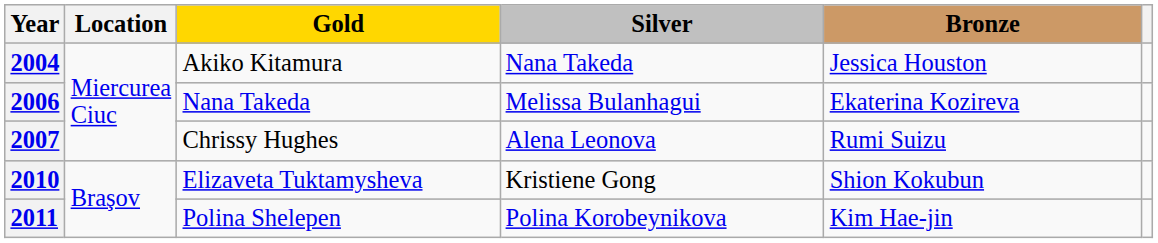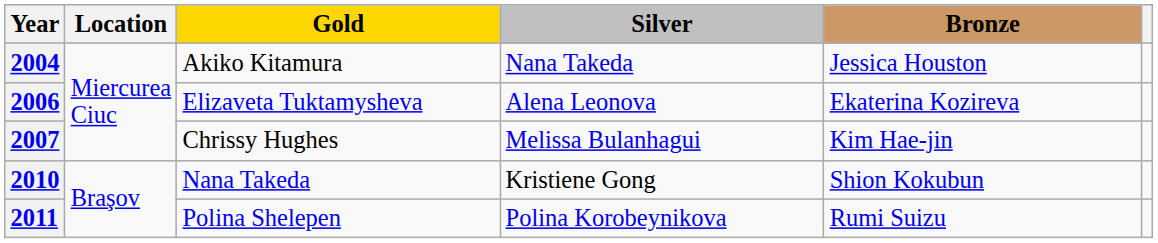2006 | Gold: Nana Takeda -> Elizaveta Tuktamysheva
2006 | Silver: Melissa Bulanhagui -> Alena Leonova
2007 | Silver: Alena Leonova -> Melissa Bulanhagui
2007 | Bronze: Rumi Suizu -> Kim Hae-jin
2010 | Gold: Elizaveta Tuktamysheva -> Nana Takeda
2011 | Bronze: Kim Hae-jin -> Rumi Suizu
